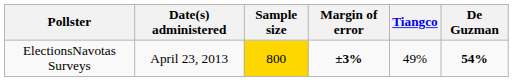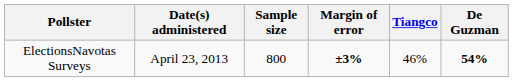ElectionsNavotas Surveys | Sample size: gold background -> no background
ElectionsNavotas Surveys | Tiangco: 49% -> 46%
